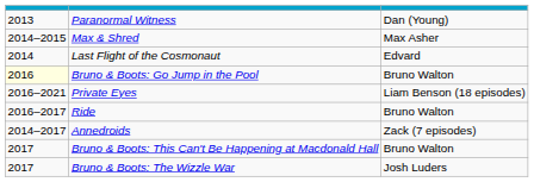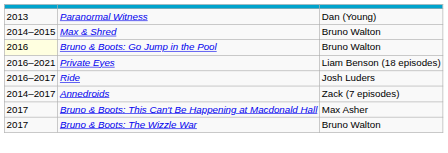Max & Shred | column 3: Max Asher -> Bruno Walton
- row: 2014 | Last Flight of the Cosmonaut | Edvard
Ride | column 3: Bruno Walton -> Josh Luders
Bruno & Boots: This Can't Be Happening at Macdonald Hall | column 3: Bruno Walton -> Max Asher
Bruno & Boots: The Wizzle War | column 3: Josh Luders -> Bruno Walton
